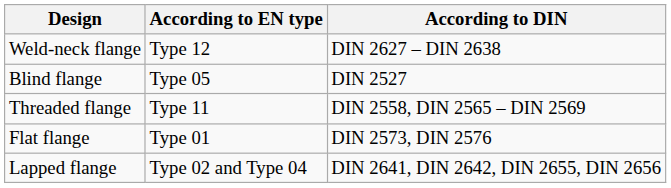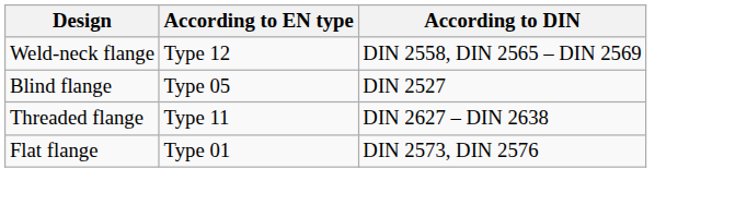Weld-neck flange | According to DIN: DIN 2627 – DIN 2638 -> DIN 2558, DIN 2565 – DIN 2569
Threaded flange | According to DIN: DIN 2558, DIN 2565 – DIN 2569 -> DIN 2627 – DIN 2638
- row: Lapped flange | Type 02 and Type 04 | DIN 2641, DIN 2642, DIN 2655, DIN 2656
